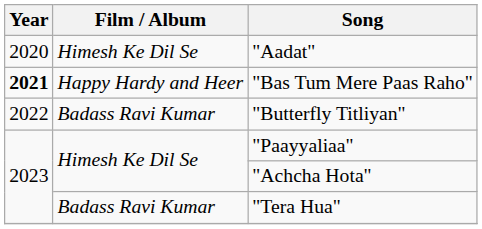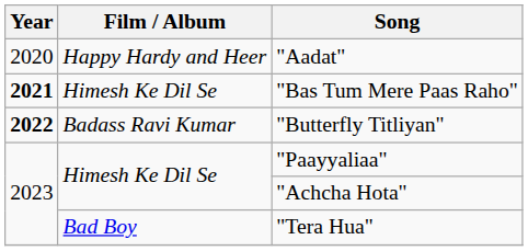"Aadat" | Film / Album: Himesh Ke Dil Se -> Happy Hardy and Heer
"Bas Tum Mere Paas Raho" | Film / Album: Happy Hardy and Heer -> Himesh Ke Dil Se
"Butterfly Titliyan" | Year: normal -> bold
"Tera Hua" | Film / Album: Badass Ravi Kumar -> Bad Boy
